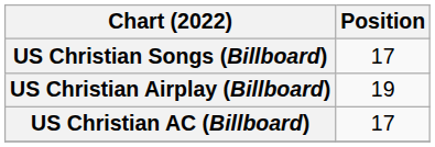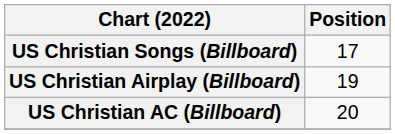US Christian AC (Billboard) | Position: 17 -> 20
